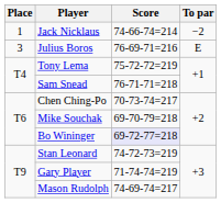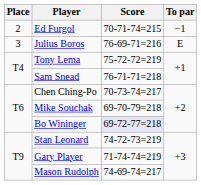- row: 1 | Jack Nicklaus | 74-66-74=214 | −2
+ row: 2 | Ed Furgol | 70-71-74=215 | −1
